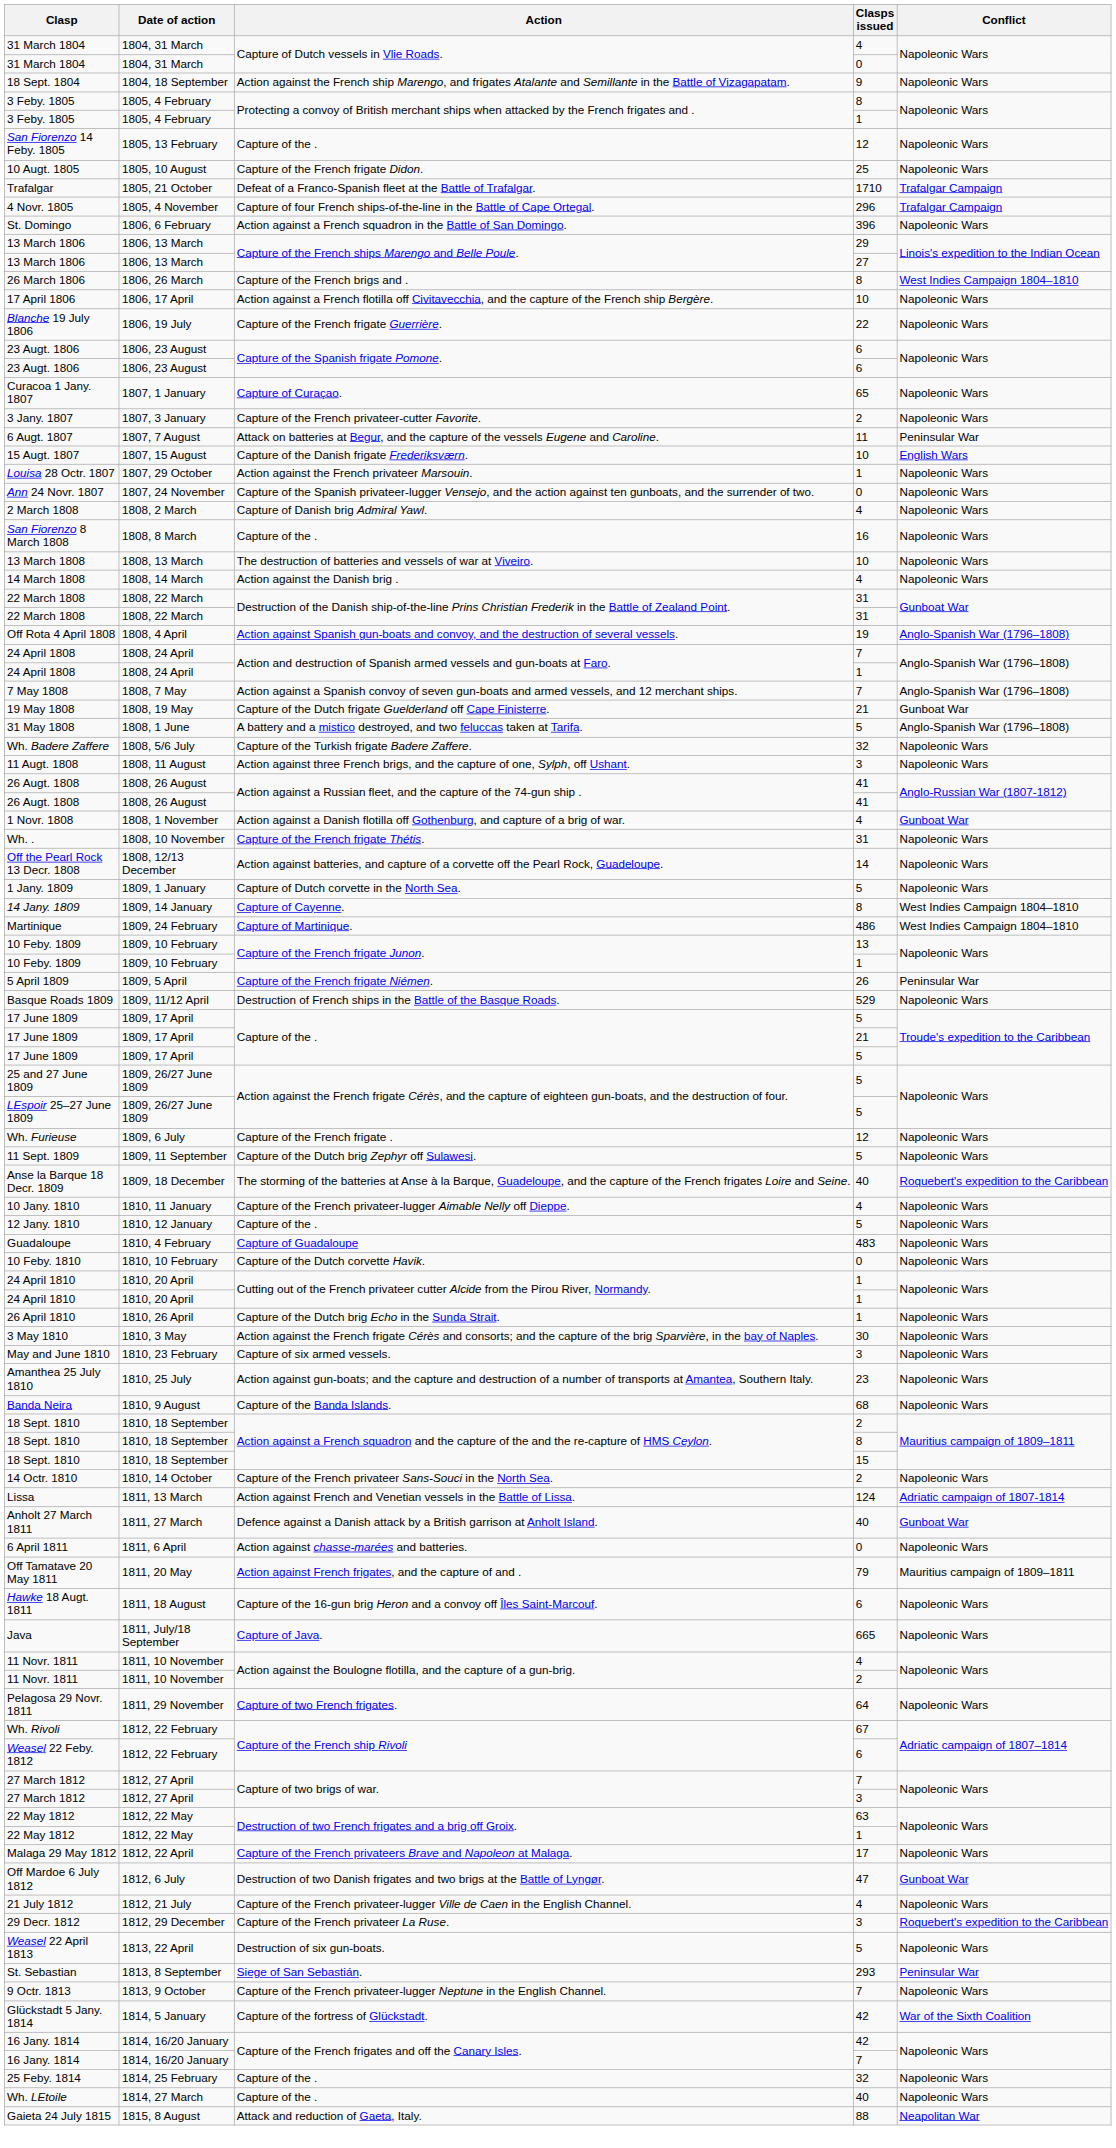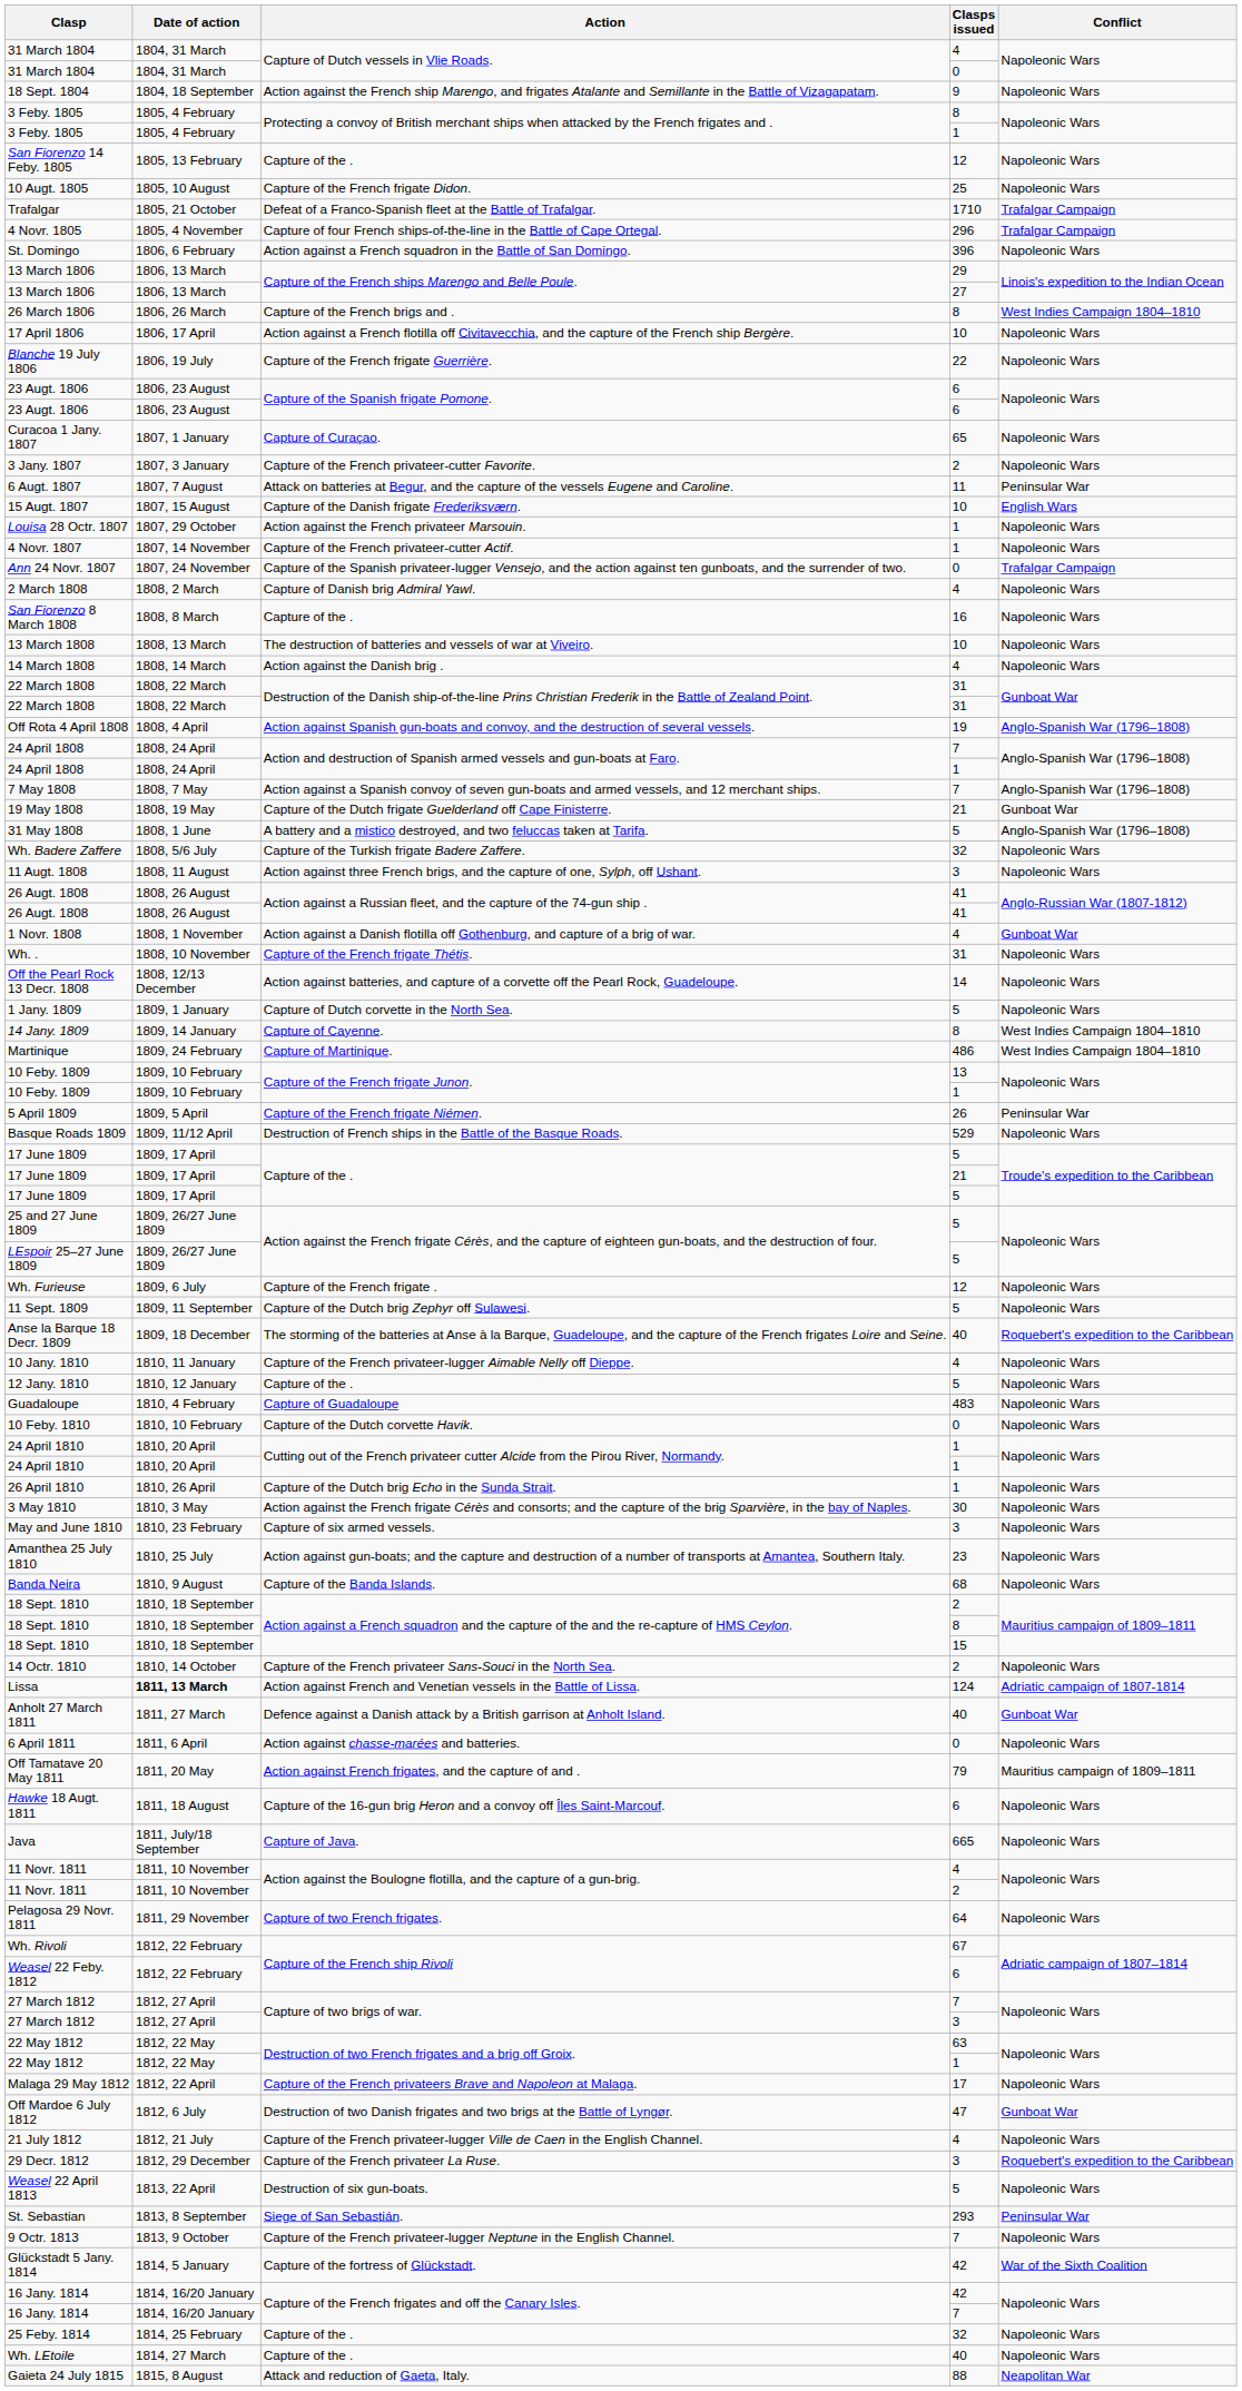+ row: 4 Novr. 1807 | 1807, 14 November | Capture of the French privateer-cutter Actif. | 1 | Napoleonic Wars
Ann 24 Novr. 1807 | Conflict: Napoleonic Wars -> Trafalgar Campaign
Lissa | Date of action: normal -> bold
